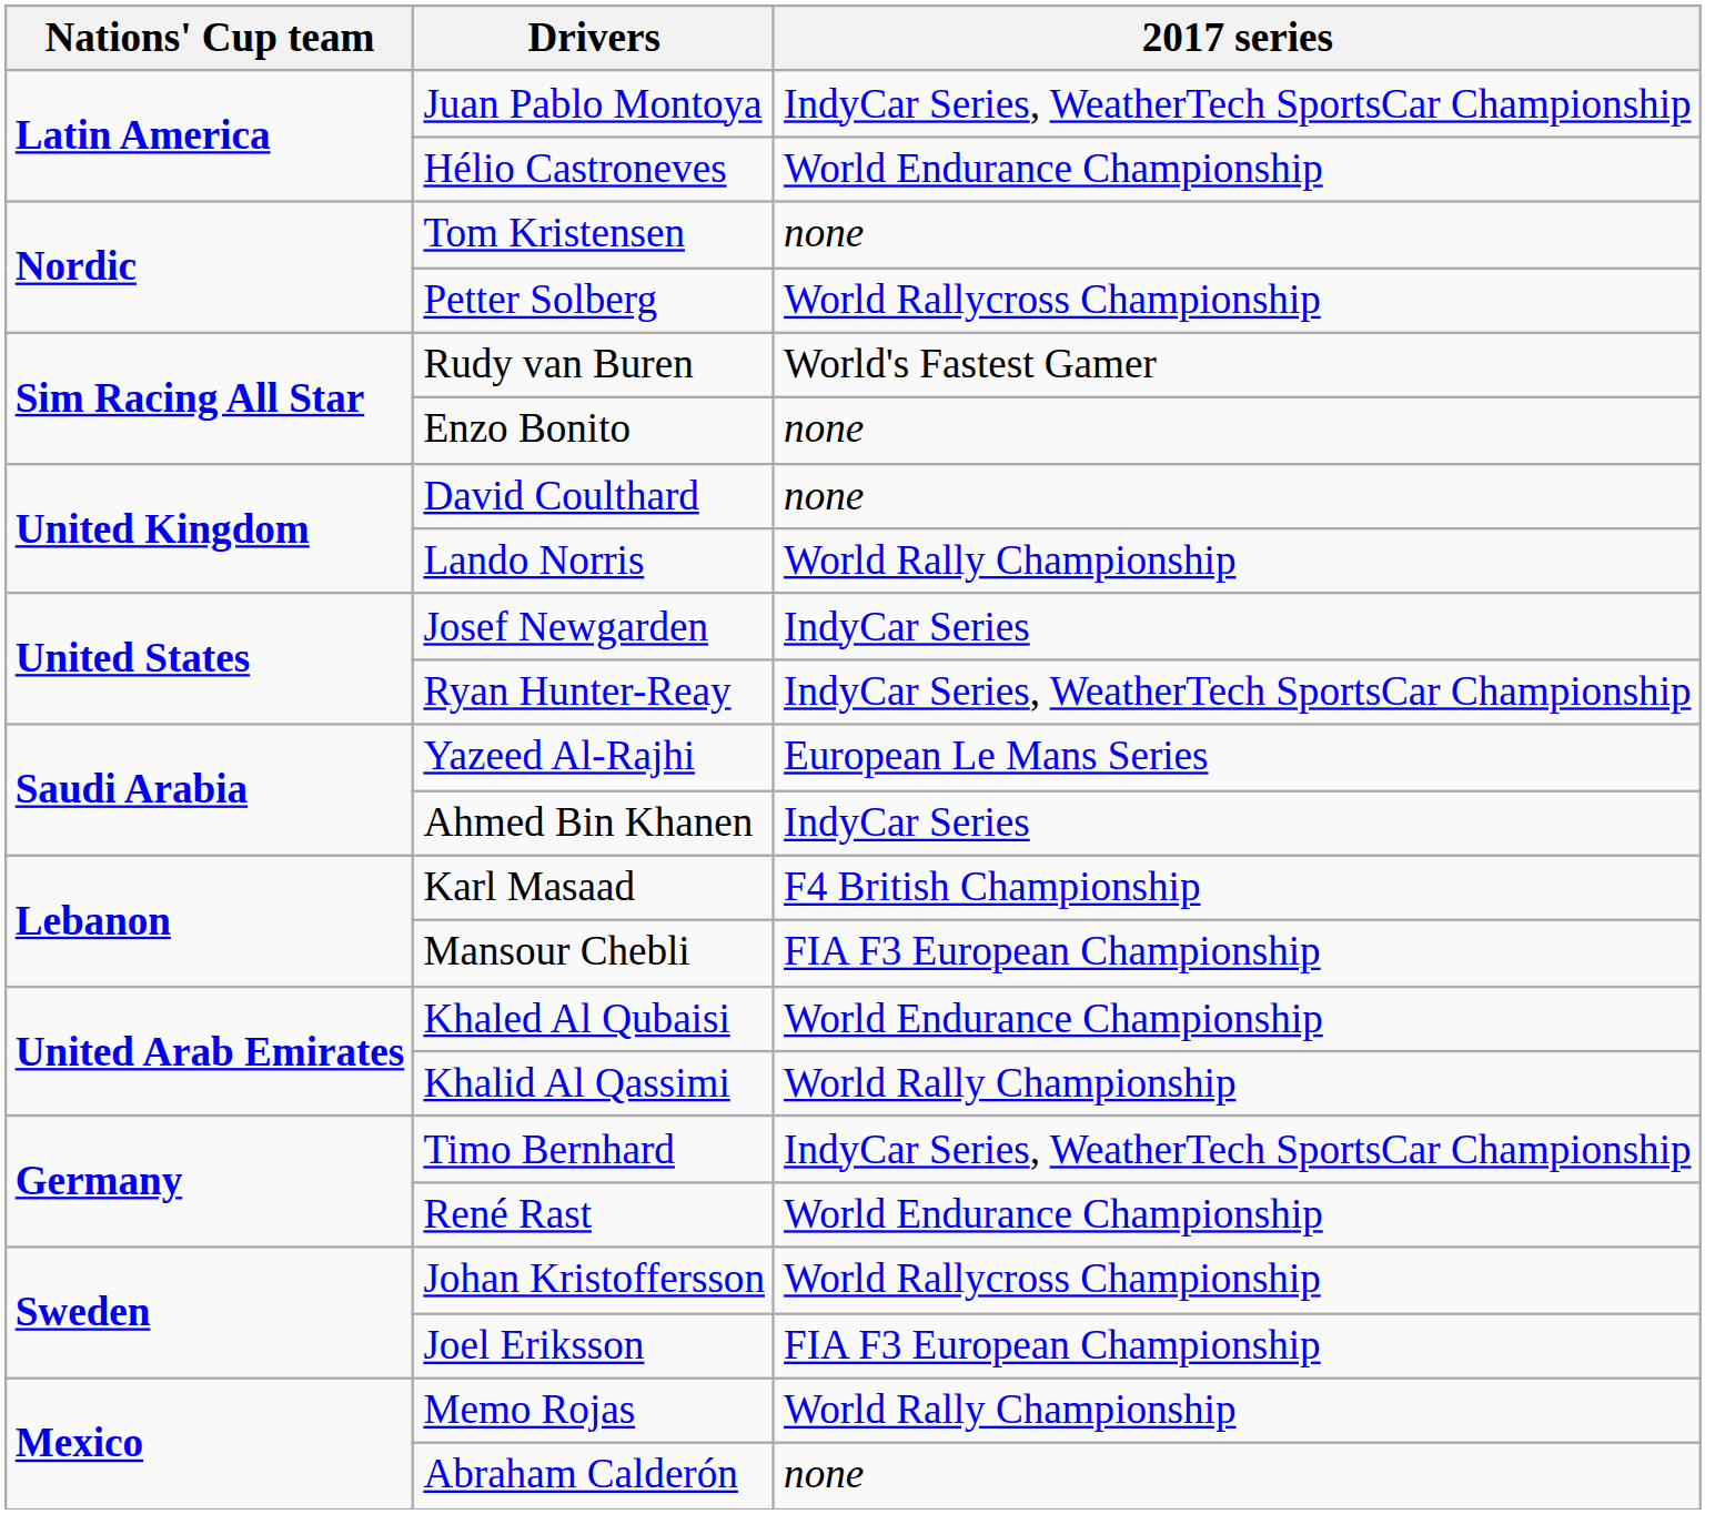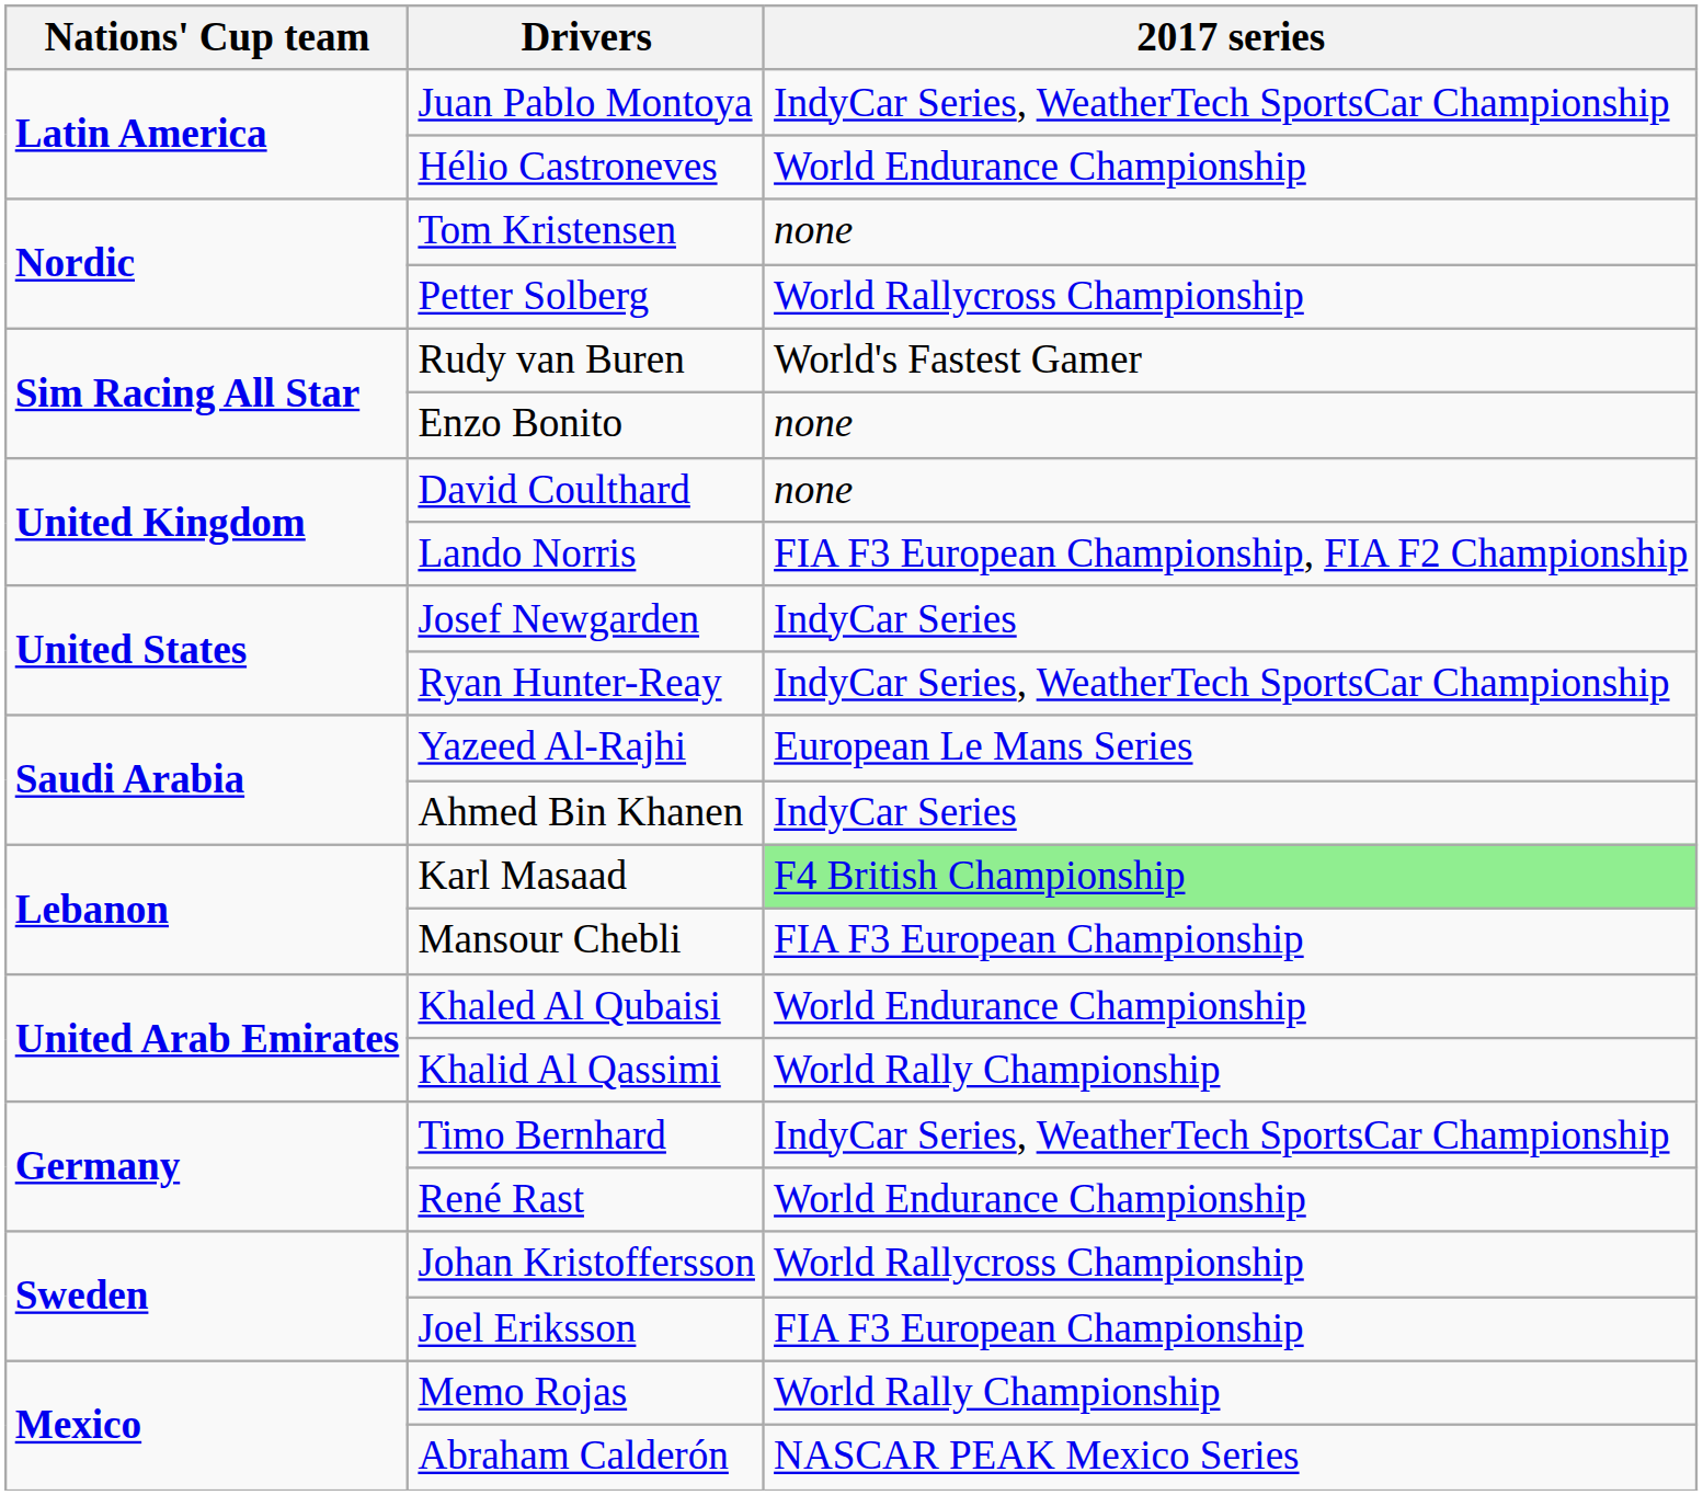Lando Norris | 2017 series: World Rally Championship -> FIA F3 European Championship, FIA F2 Championship
Karl Masaad | 2017 series: no background -> lightgreen background
Abraham Calderón | 2017 series: none -> NASCAR PEAK Mexico Series
